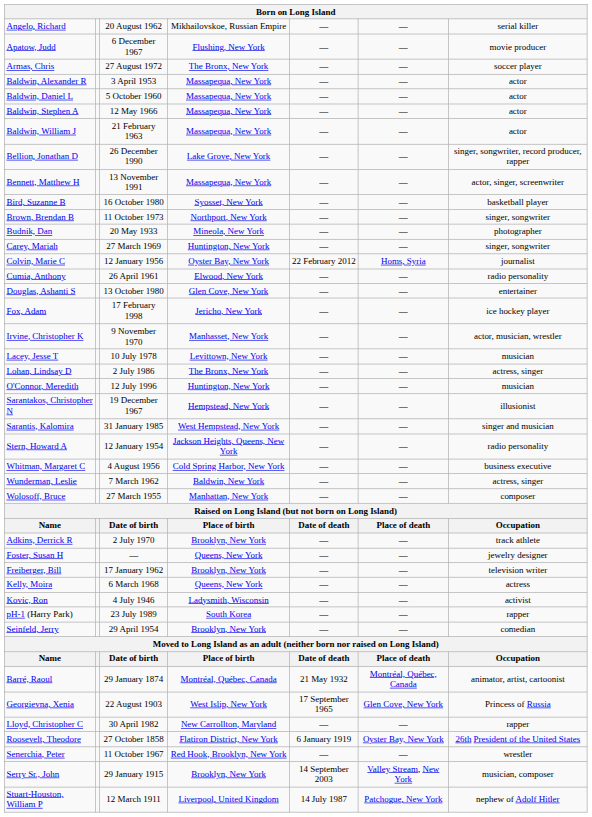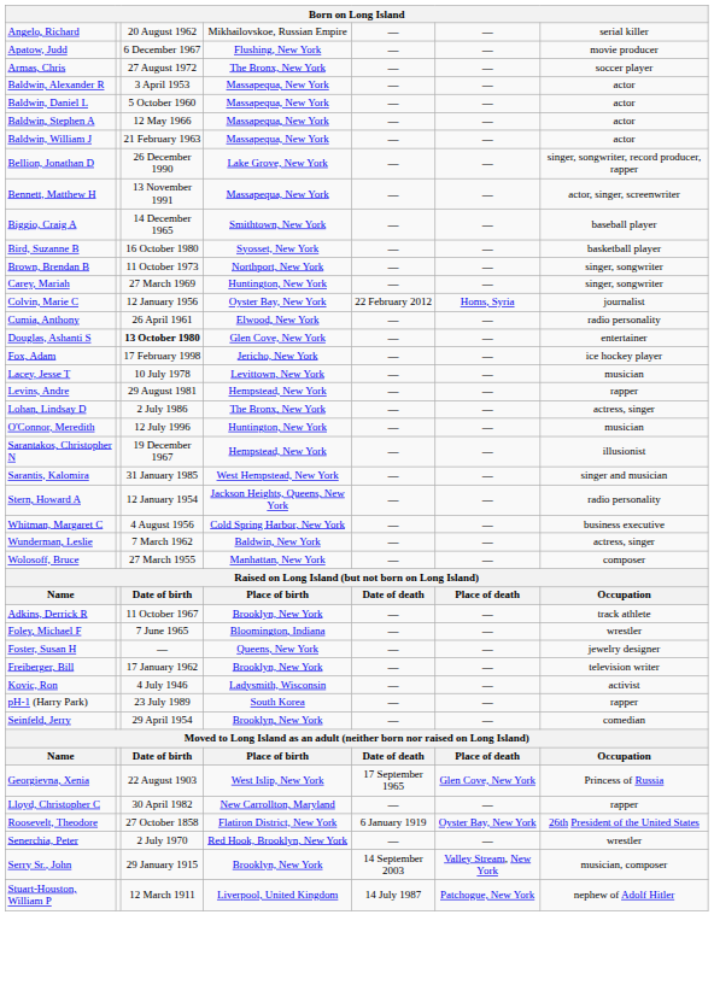+ row: Biggio, Craig A | 14 December 1965 | Smithtown, New York | — | — | baseball player
- row: Budnik, Dan | 20 May 1933 | Mineola, New York | — | — | photographer
Douglas, Ashanti S | column 3: normal -> bold
- row: Irvine, Christopher K | 9 November 1970 | Manhasset, New York | — | — | actor, musician, wrestler
+ row: Levins, Andre | 29 August 1981 | Hempstead, New York | — | — | rapper
Adkins, Derrick R | column 3: 2 July 1970 -> 11 October 1967
+ row: Foley, Michael F | 7 June 1965 | Bloomington, Indiana | — | — | wrestler
- row: Kelly, Moira | 6 March 1968 | Queens, New York | — | — | actress
- row: Barré, Raoul | 29 January 1874 | Montréal, Québec, Canada | 21 May 1932 | Montréal, Québec, Canada | animator, artist, cartoonist
Senerchia, Peter | column 3: 11 October 1967 -> 2 July 1970
